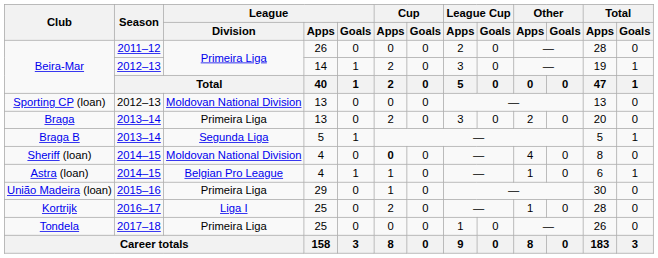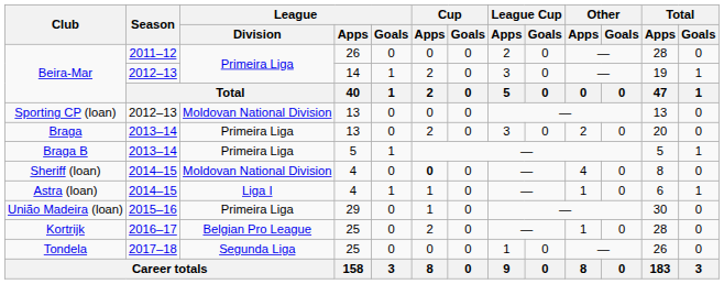Braga B | League / Division: Segunda Liga -> Primeira Liga
Astra (loan) | League / Division: Belgian Pro League -> Liga I
Kortrijk | League / Division: Liga I -> Belgian Pro League
Tondela | League / Division: Primeira Liga -> Segunda Liga
